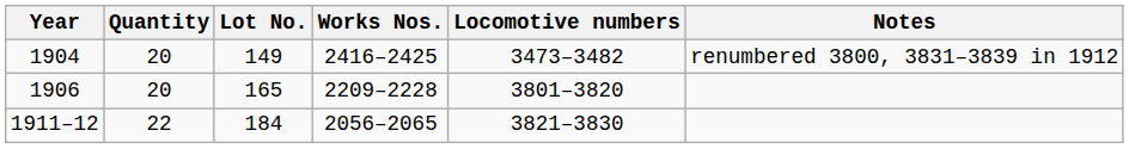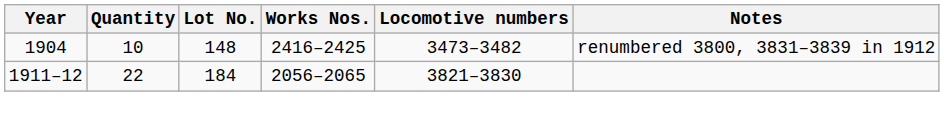1904 | Quantity: 20 -> 10
1904 | Lot No.: 149 -> 148
- row: 1906 | 20 | 165 | 2209–2228 | 3801–3820
